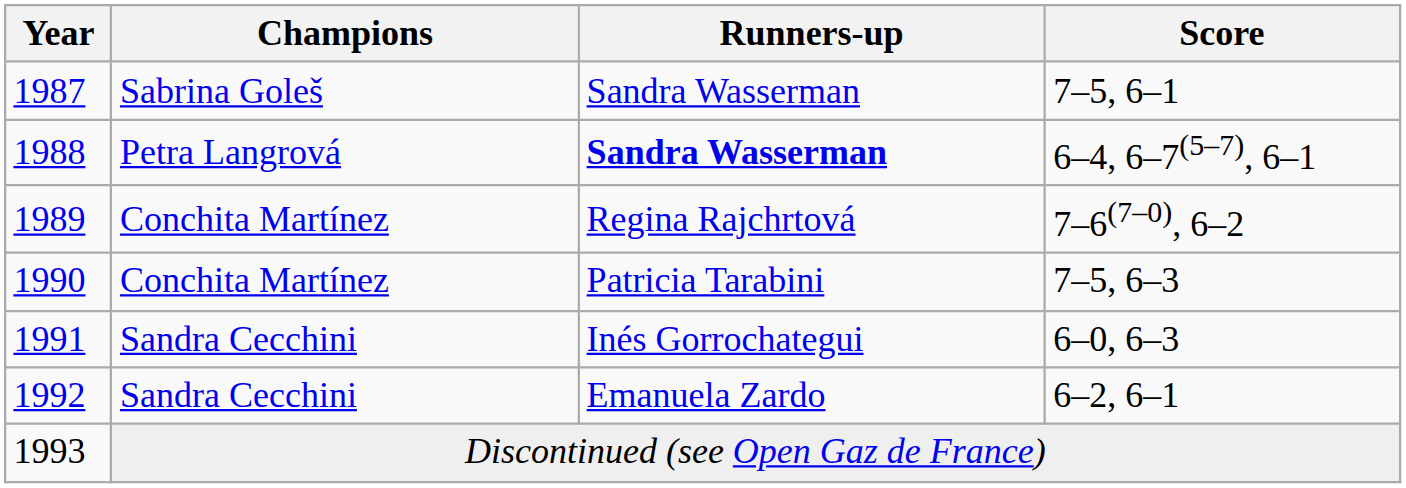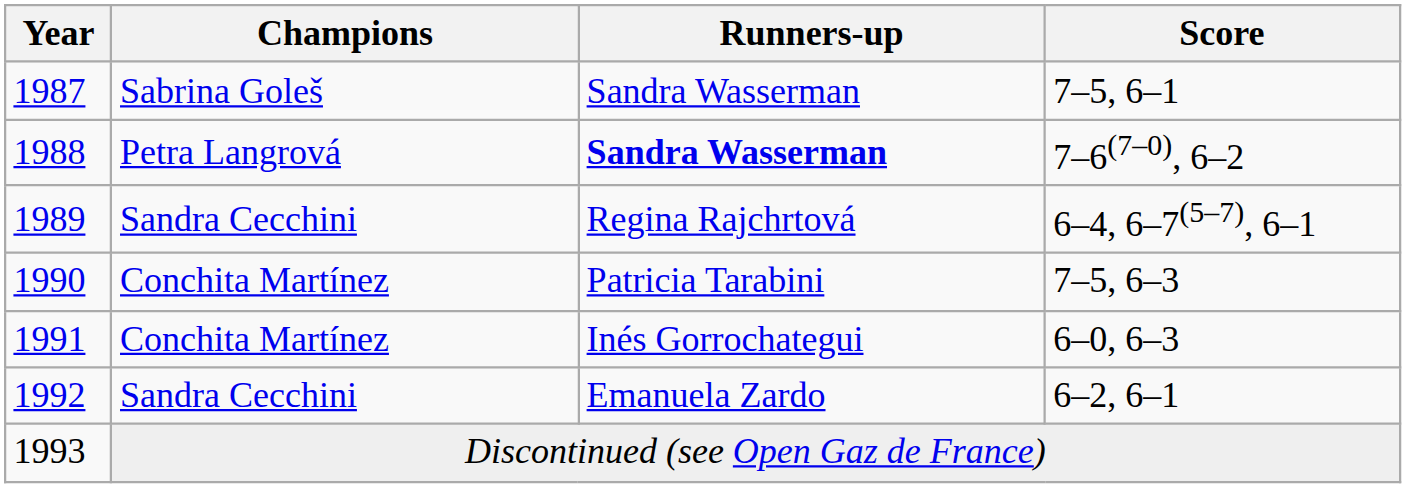1988 | Score: 6–4, 6–7(5–7), 6–1 -> 7–6(7–0), 6–2
1989 | Champions: Conchita Martínez -> Sandra Cecchini
1989 | Score: 7–6(7–0), 6–2 -> 6–4, 6–7(5–7), 6–1
1991 | Champions: Sandra Cecchini -> Conchita Martínez
